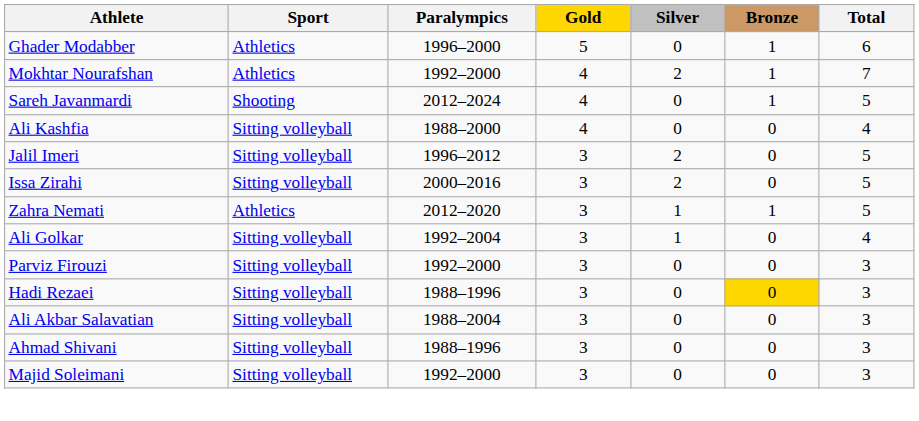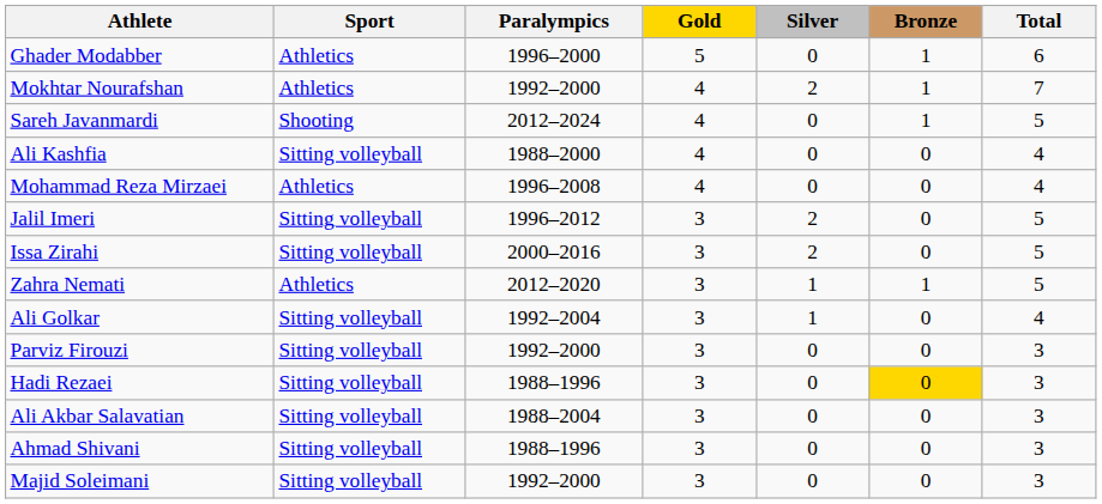+ row: Mohammad Reza Mirzaei | Athletics | 1996–2008 | 4 | 0 | 0 | 4
